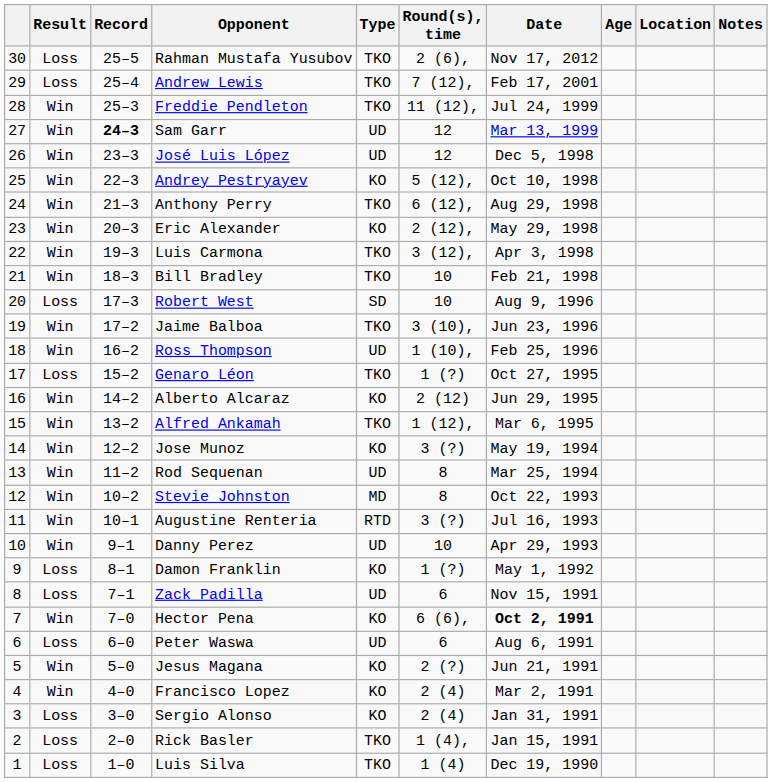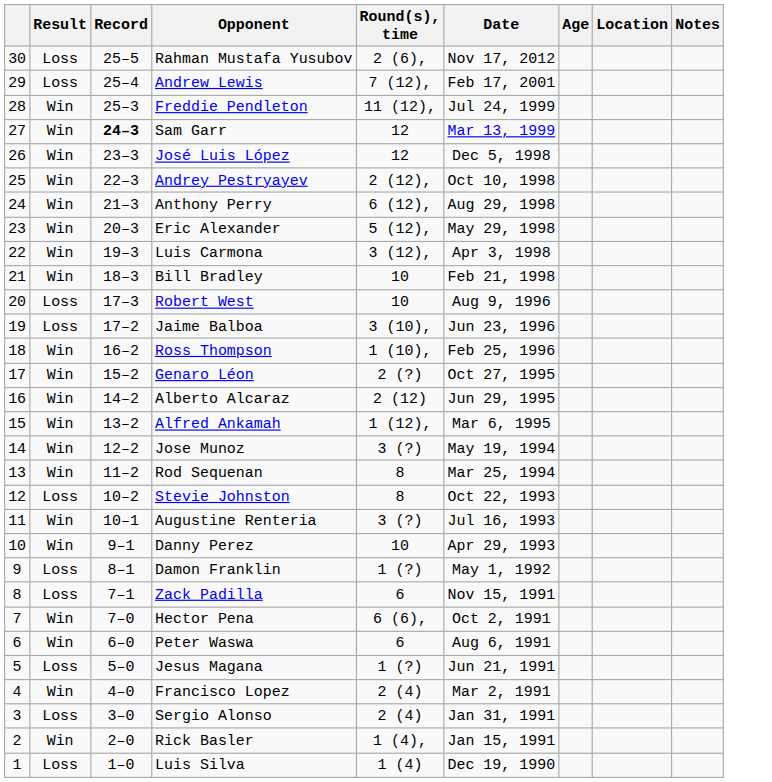- column: Type | TKO | TKO | TKO | UD | UD | KO | TKO | KO | TKO | TKO | SD | TKO | UD | TKO | KO | TKO | KO | UD | MD | RTD | UD | KO | UD | KO | UD | KO | KO | KO | TKO | TKO
Andrey Pestryayev | Round(s), time: 5 (12), -> 2 (12),
Eric Alexander | Round(s), time: 2 (12), -> 5 (12),
Jaime Balboa | Result: Win -> Loss
Genaro Léon | Result: Loss -> Win
Genaro Léon | Round(s), time: 1 (?) -> 2 (?)
Stevie Johnston | Result: Win -> Loss
Hector Pena | Date: bold -> normal
Peter Waswa | Result: Loss -> Win
Jesus Magana | Result: Win -> Loss
Jesus Magana | Round(s), time: 2 (?) -> 1 (?)
Rick Basler | Result: Loss -> Win
